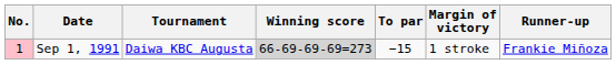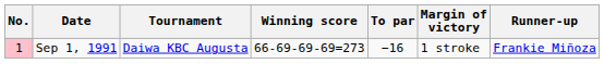Sep 1, 1991 | Winning score: lightgrey background -> no background
Sep 1, 1991 | To par: −15 -> −16
